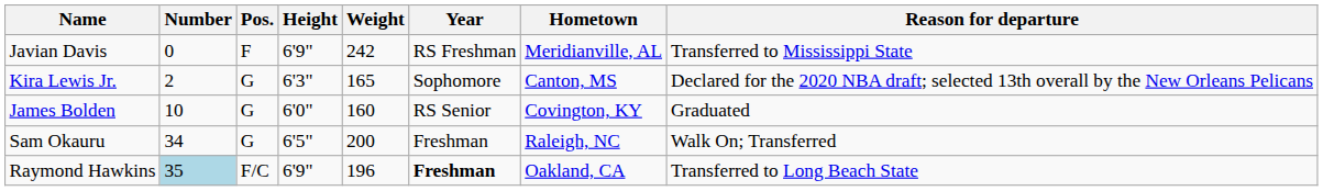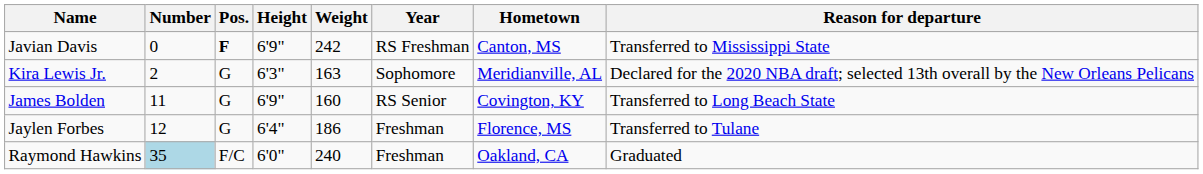Javian Davis | Pos.: normal -> bold
Javian Davis | Hometown: Meridianville, AL -> Canton, MS
Kira Lewis Jr. | Weight: 165 -> 163
Kira Lewis Jr. | Hometown: Canton, MS -> Meridianville, AL
James Bolden | Number: 10 -> 11
James Bolden | Height: 6'0" -> 6'9"
James Bolden | Reason for departure: Graduated -> Transferred to Long Beach State
+ row: Jaylen Forbes | 12 | G | 6'4" | 186 | Freshman | Florence, MS | Transferred to Tulane
- row: Sam Okauru | 34 | G | 6'5" | 200 | Freshman | Raleigh, NC | Walk On; Transferred
Raymond Hawkins | Height: 6'9" -> 6'0"
Raymond Hawkins | Weight: 196 -> 240
Raymond Hawkins | Year: bold -> normal
Raymond Hawkins | Reason for departure: Transferred to Long Beach State -> Graduated
